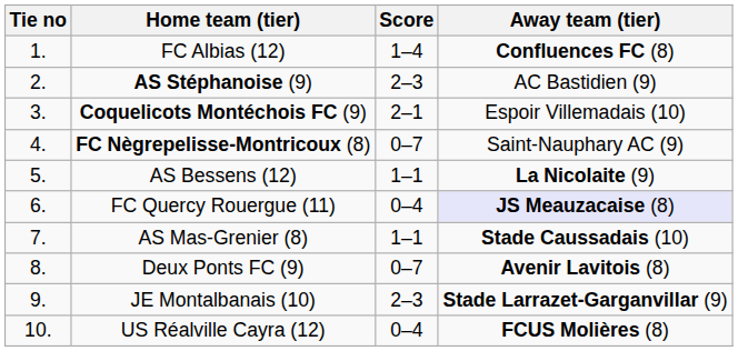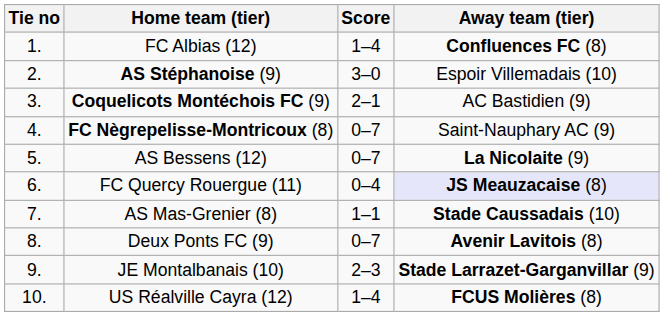AS Stéphanoise (9) | Score: 2–3 -> 3–0
AS Stéphanoise (9) | Away team (tier): AC Bastidien (9) -> Espoir Villemadais (10)
Coquelicots Montéchois FC (9) | Away team (tier): Espoir Villemadais (10) -> AC Bastidien (9)
AS Bessens (12) | Score: 1–1 -> 0–7
US Réalville Cayra (12) | Score: 0–4 -> 1–4
